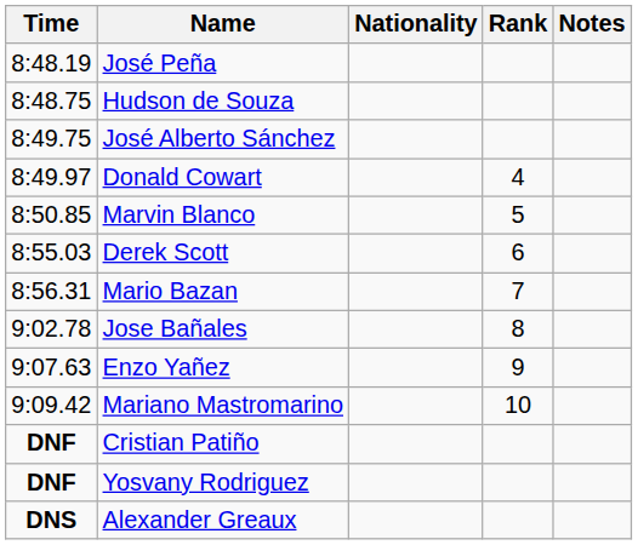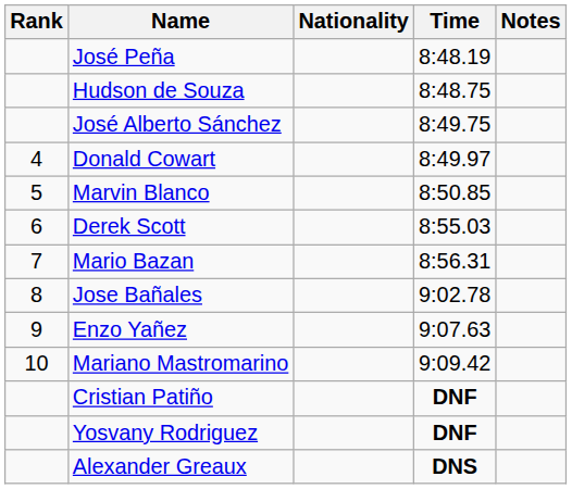columns swapped: Rank <-> Time
